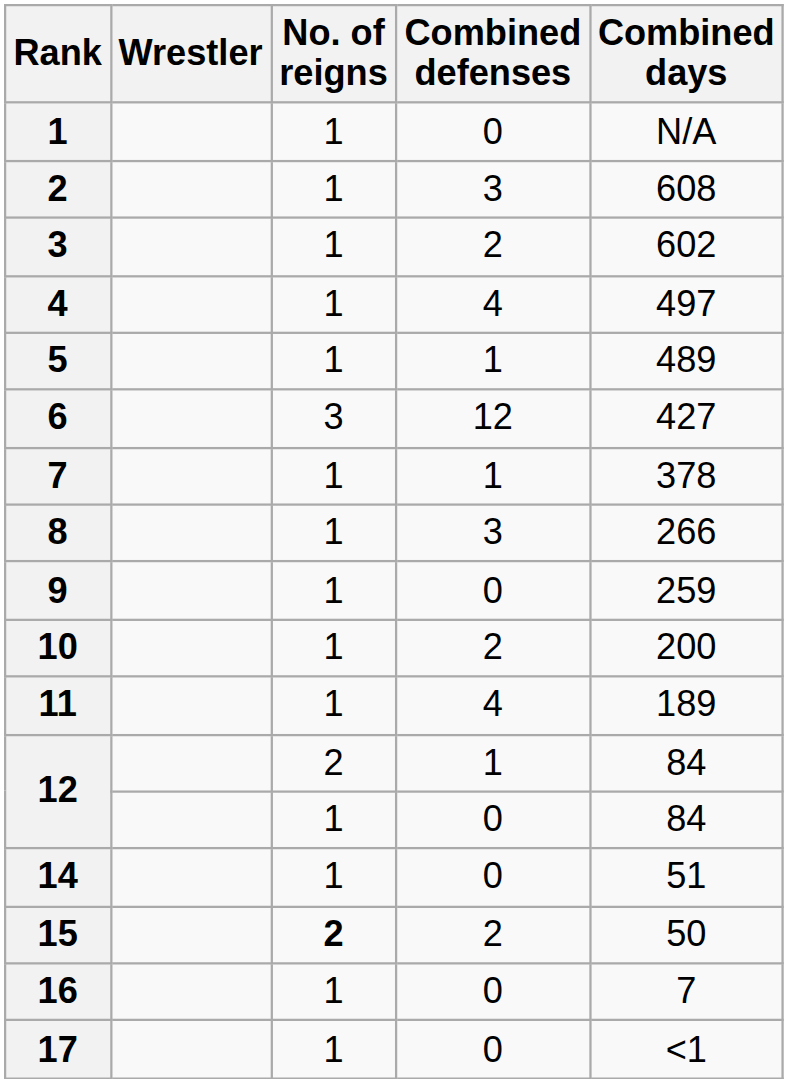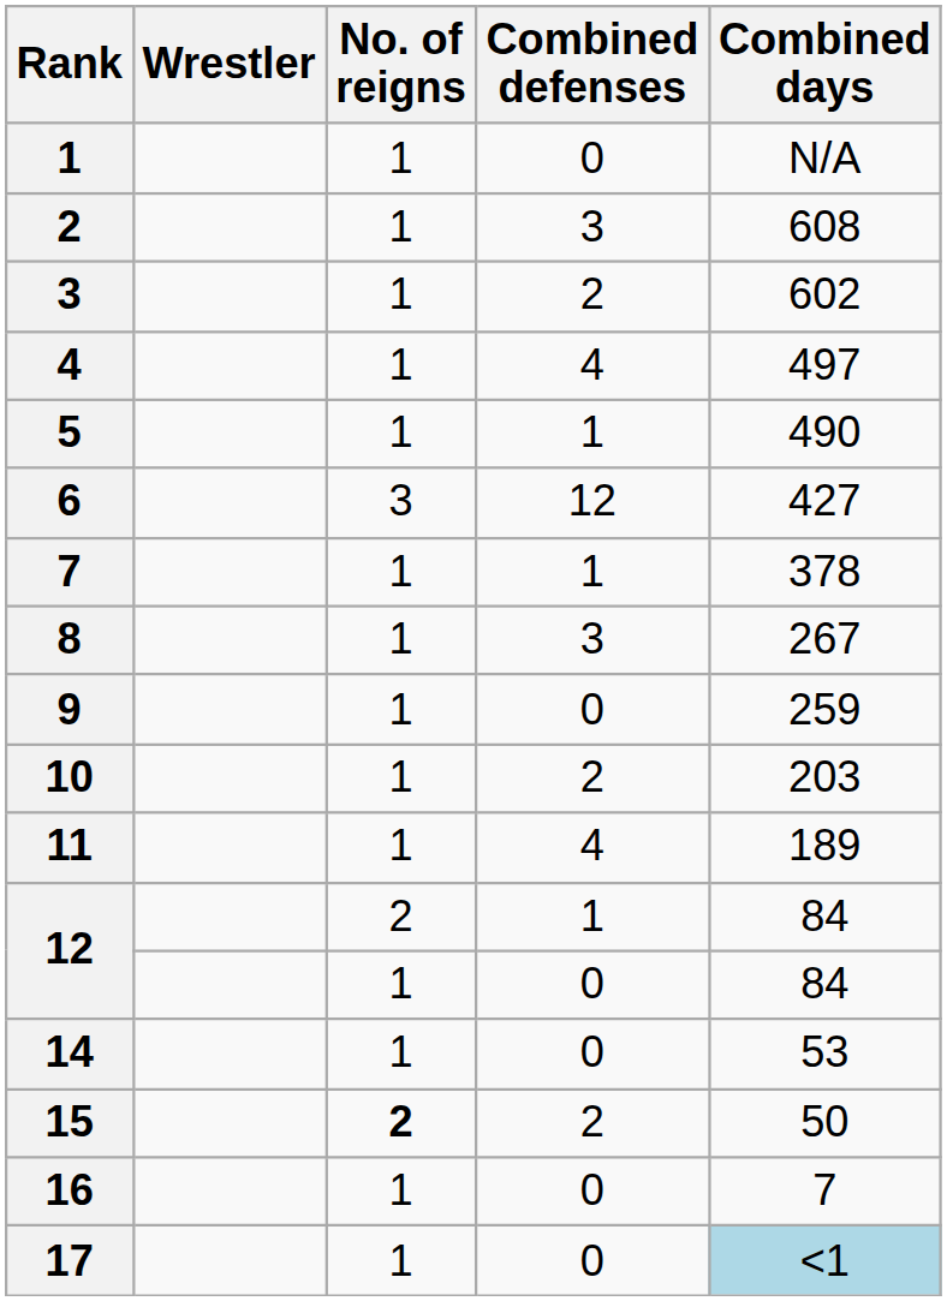5 | Combined days: 489 -> 490
8 | Combined days: 266 -> 267
10 | Combined days: 200 -> 203
14 | Combined days: 51 -> 53
17 | Combined days: no background -> lightblue background
